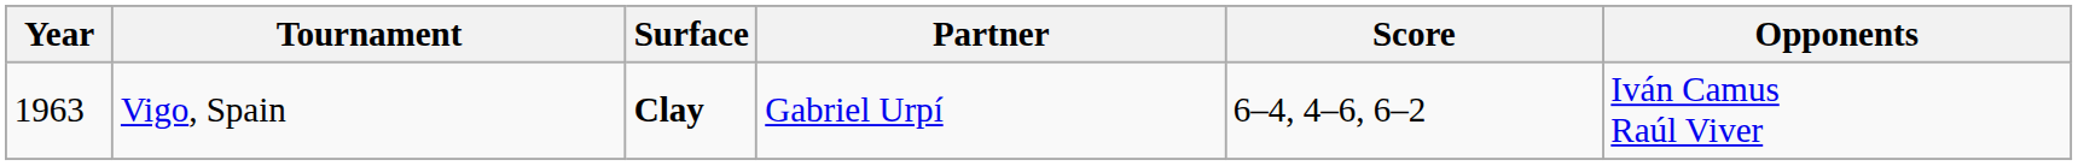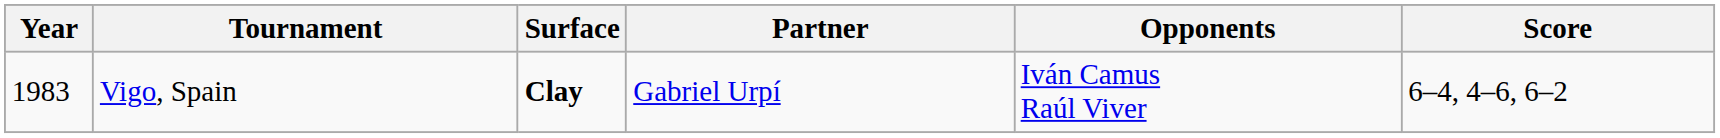columns swapped: Opponents <-> Score
Vigo, Spain | Year: 1963 -> 1983
